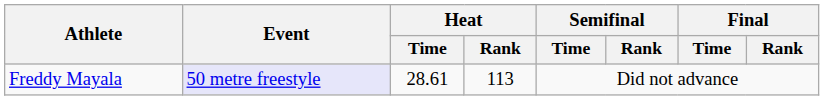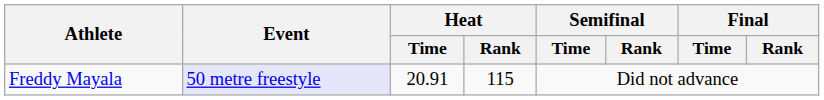Freddy Mayala | Heat / Time: 28.61 -> 20.91
Freddy Mayala | Heat / Rank: 113 -> 115
